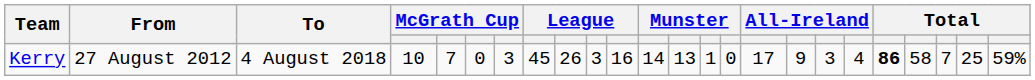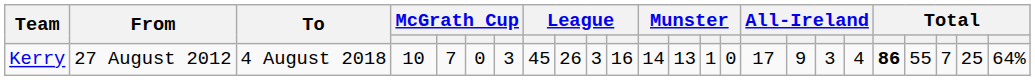Kerry | column 21: 58 -> 55
Kerry | column 24: 59% -> 64%
